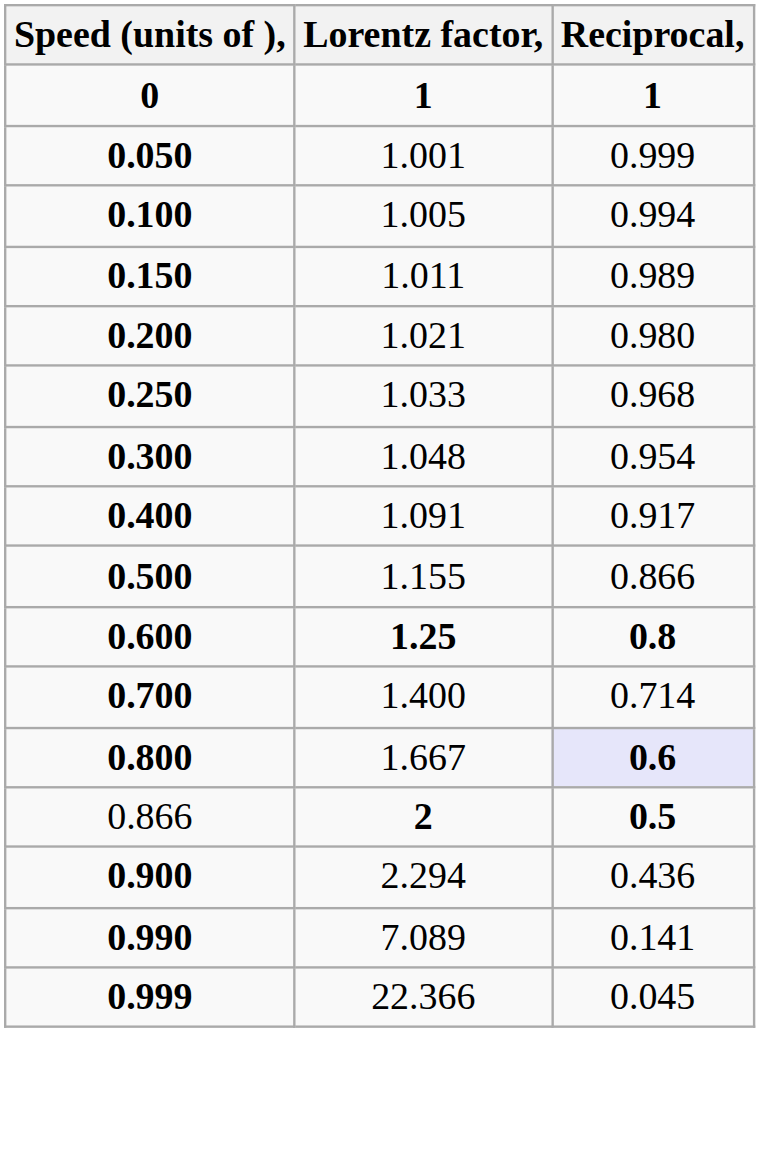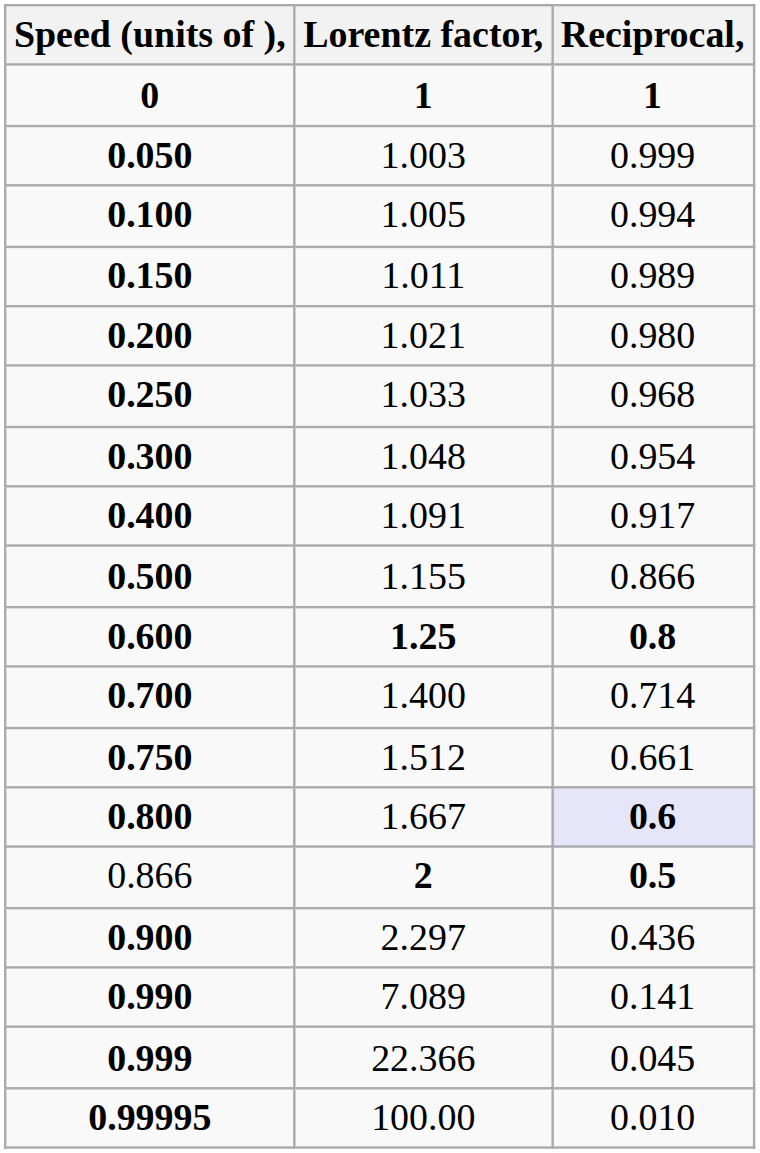0.050 | Lorentz factor,: 1.001 -> 1.003
+ row: 0.750 | 1.512 | 0.661
0.900 | Lorentz factor,: 2.294 -> 2.297
+ row: 0.99995 | 100.00 | 0.010
